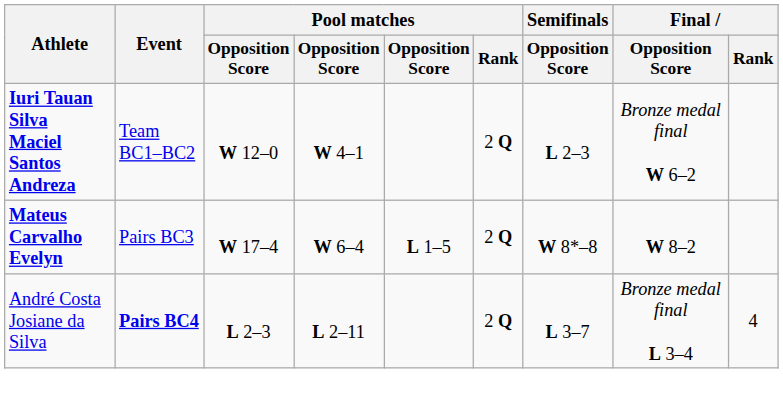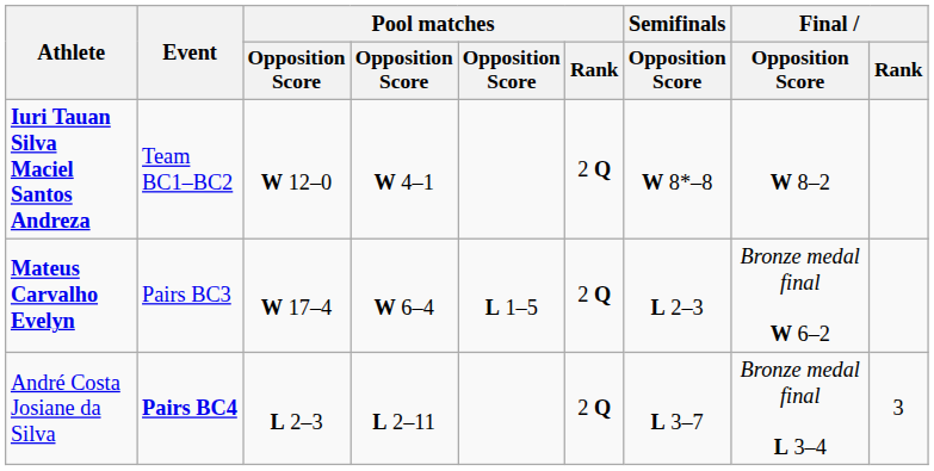Iuri Tauan Silva Maciel Santos Andreza | Semifinals / Opposition Score: L 2–3 -> W 8*–8
Iuri Tauan Silva Maciel Santos Andreza | Final / Opposition Score: Bronze medal final W 6–2 -> W 8–2
Mateus Carvalho Evelyn | Semifinals / Opposition Score: W 8*–8 -> L 2–3
Mateus Carvalho Evelyn | Final / Opposition Score: W 8–2 -> Bronze medal final W 6–2
André Costa Josiane da Silva | Final / Rank: 4 -> 3
